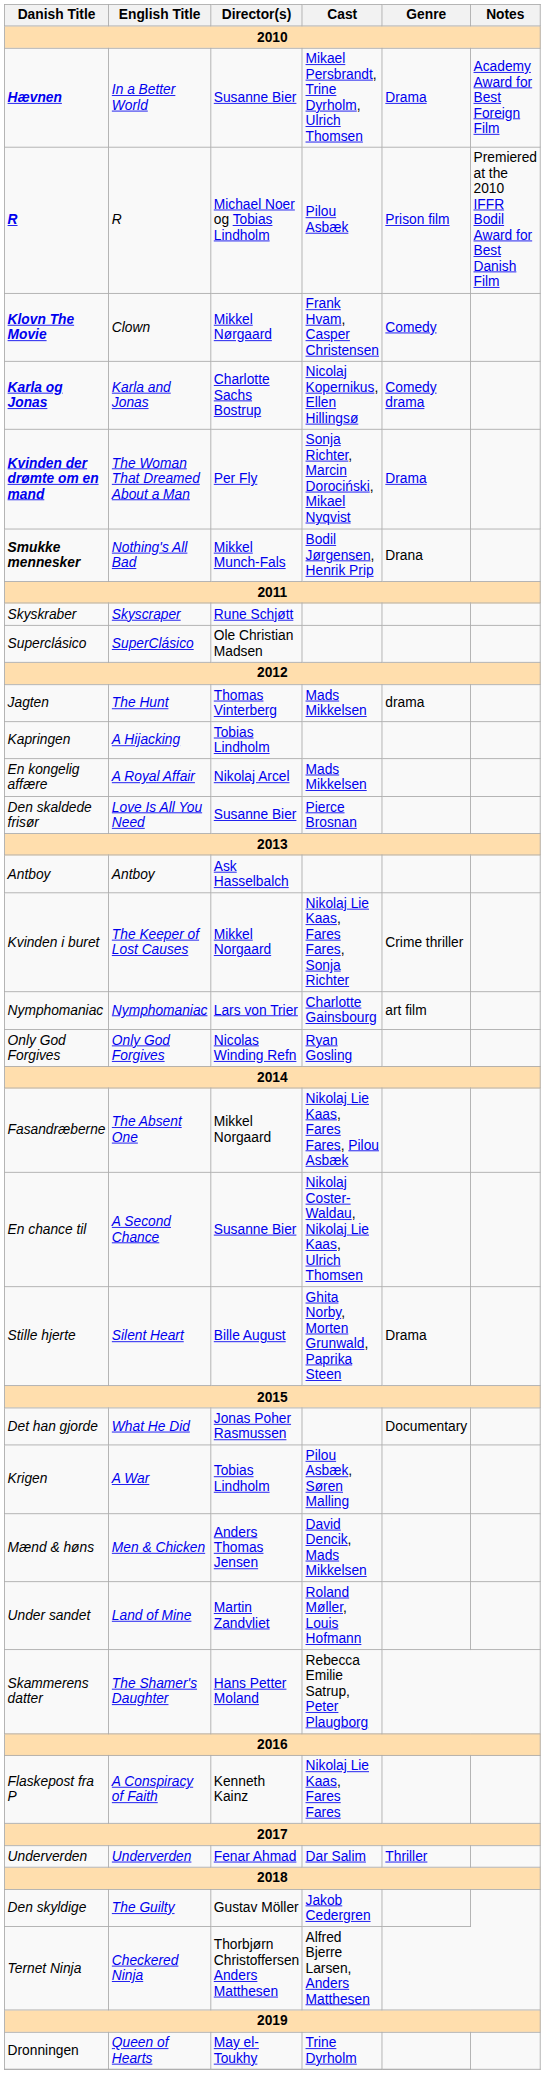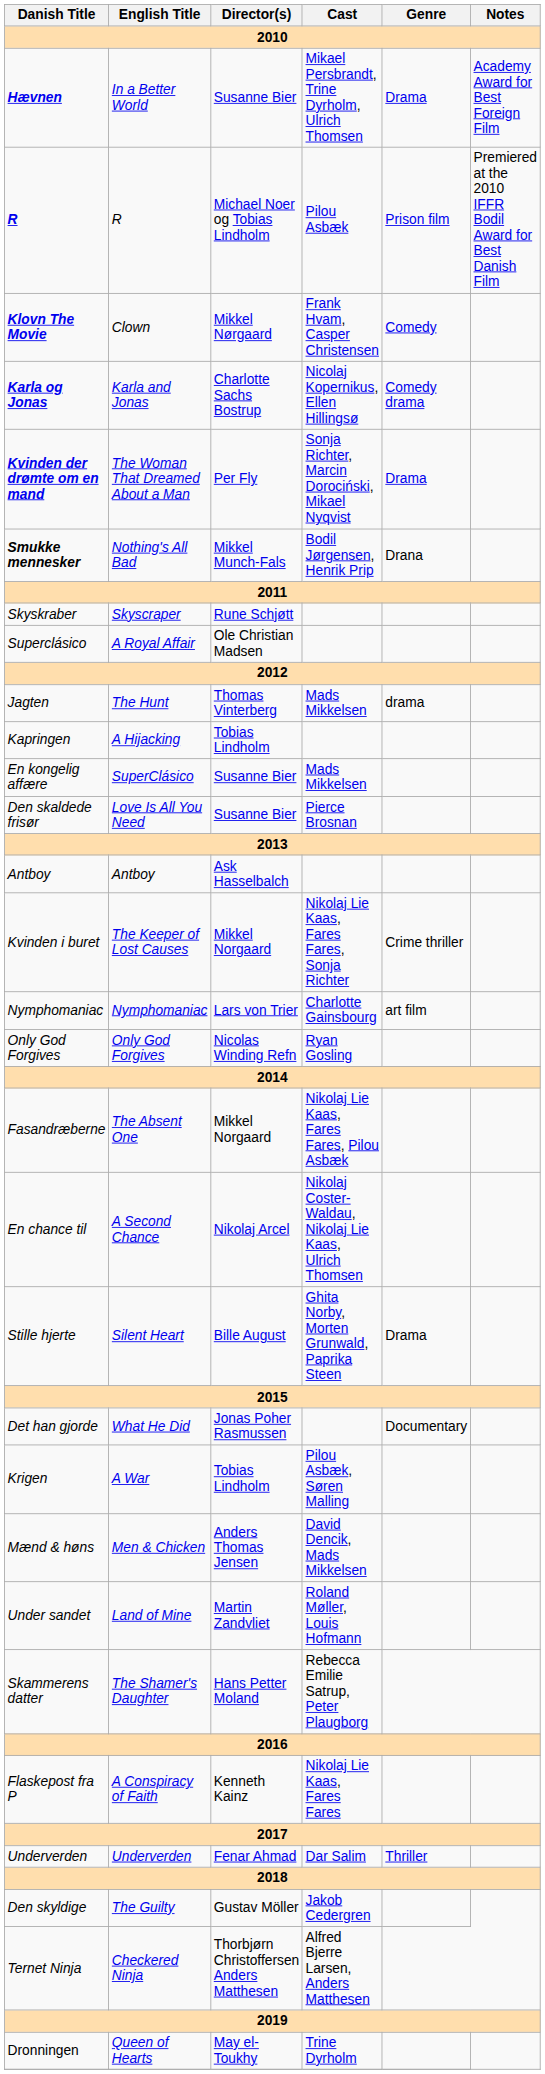Superclásico | English Title: SuperClásico -> A Royal Affair
En kongelig affære | English Title: A Royal Affair -> SuperClásico
En kongelig affære | Director(s): Nikolaj Arcel -> Susanne Bier
En chance til | Director(s): Susanne Bier -> Nikolaj Arcel
